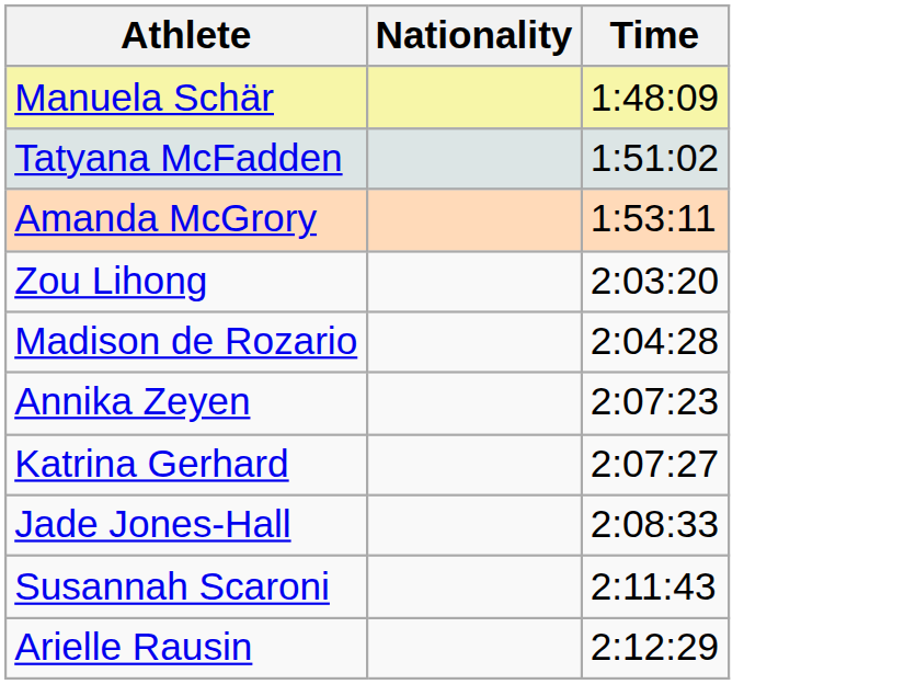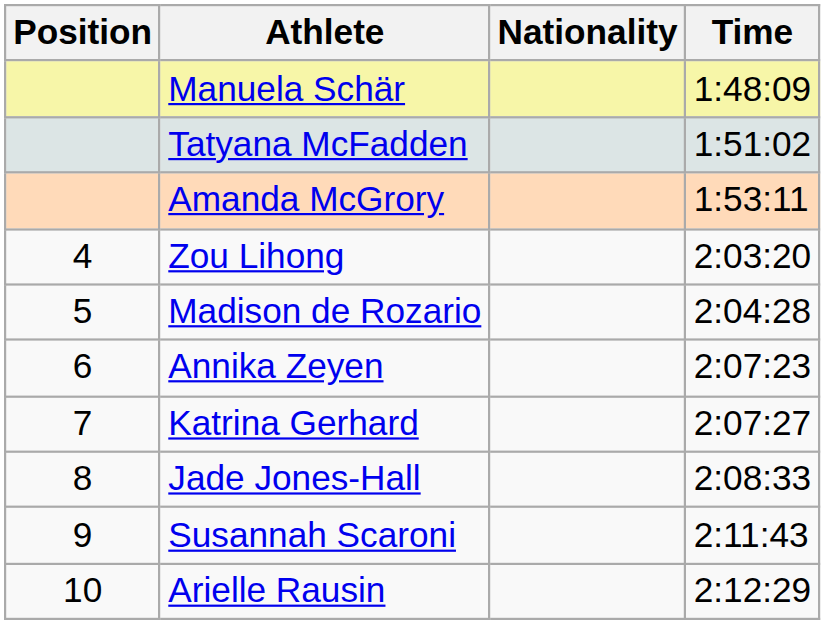+ column: Position | 4 | 5 | 6 | 7 | 8 | 9 | 10
